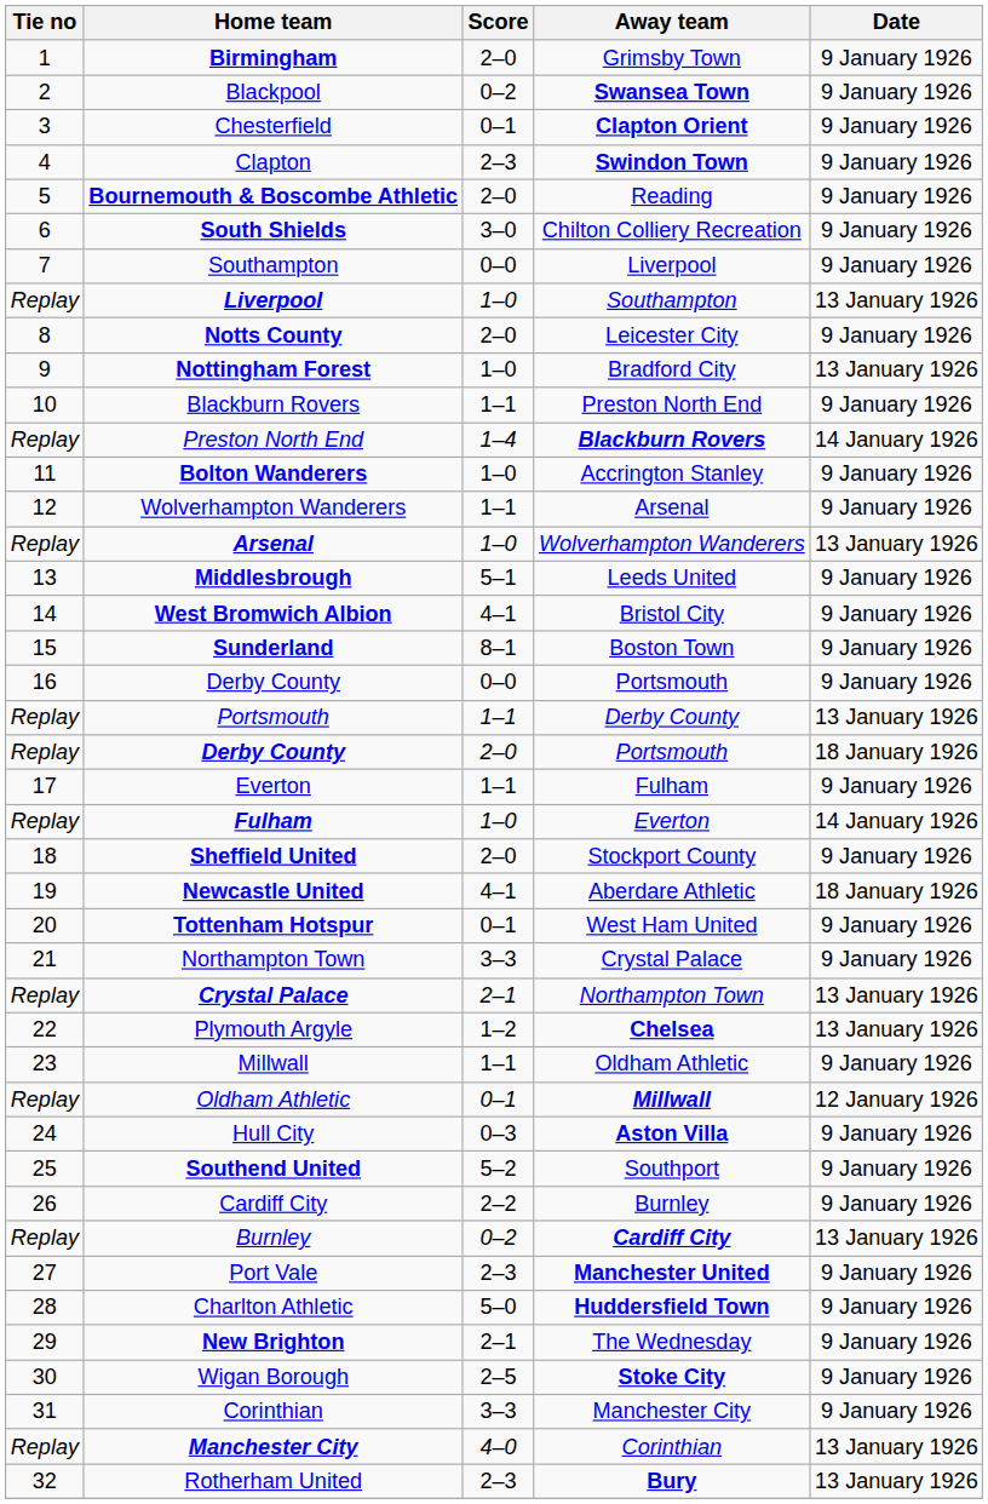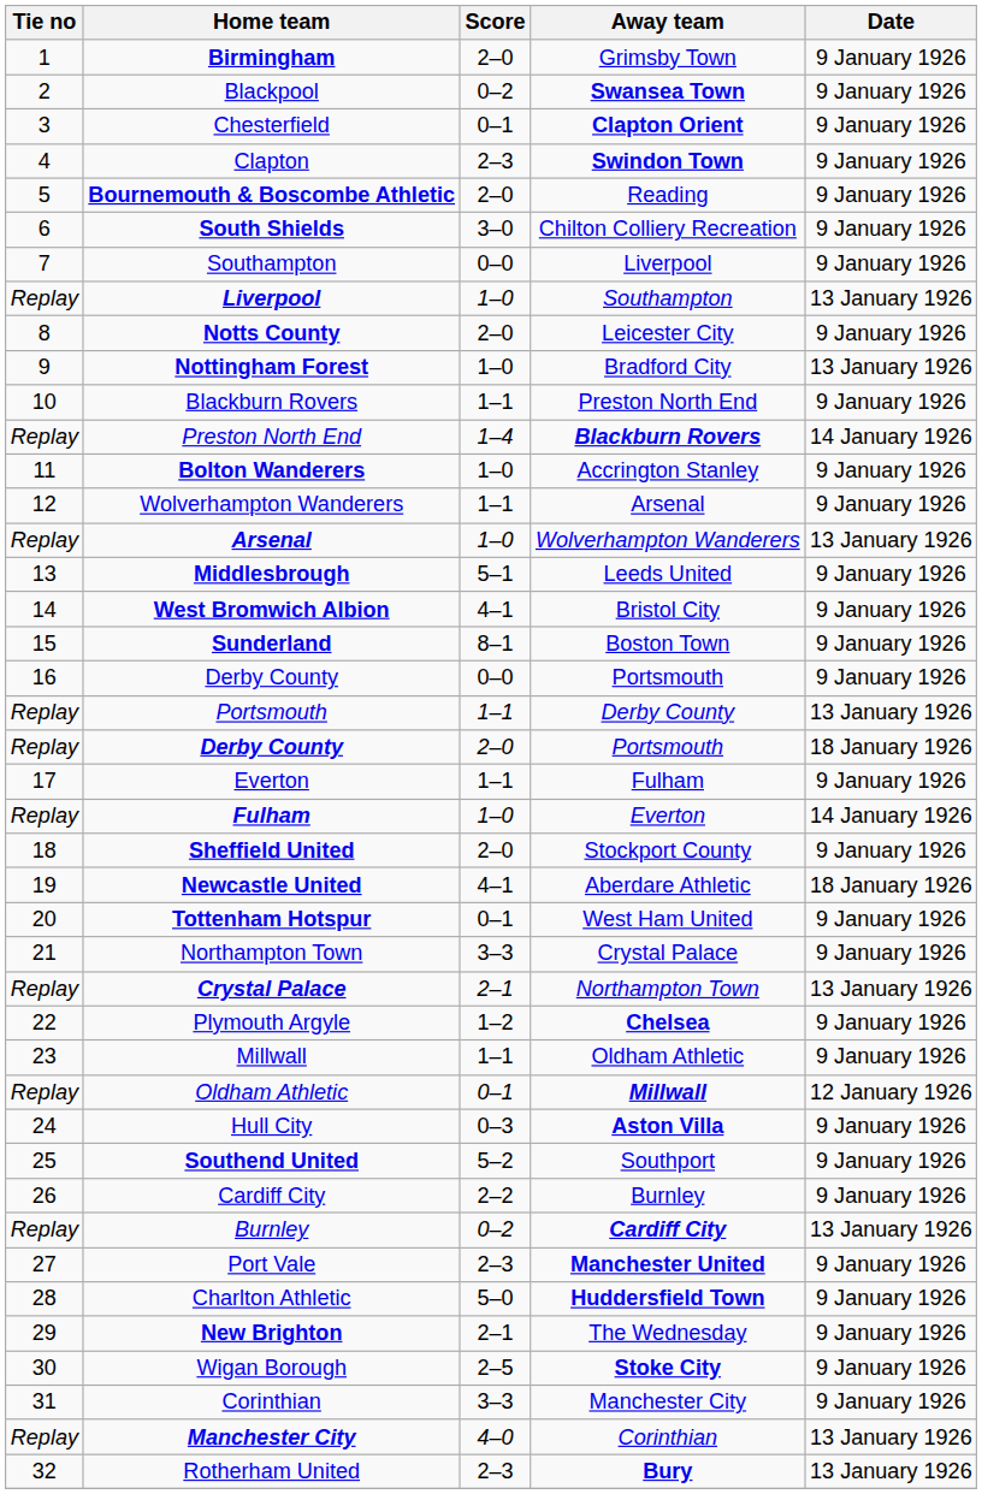Plymouth Argyle | Date: 13 January 1926 -> 9 January 1926
